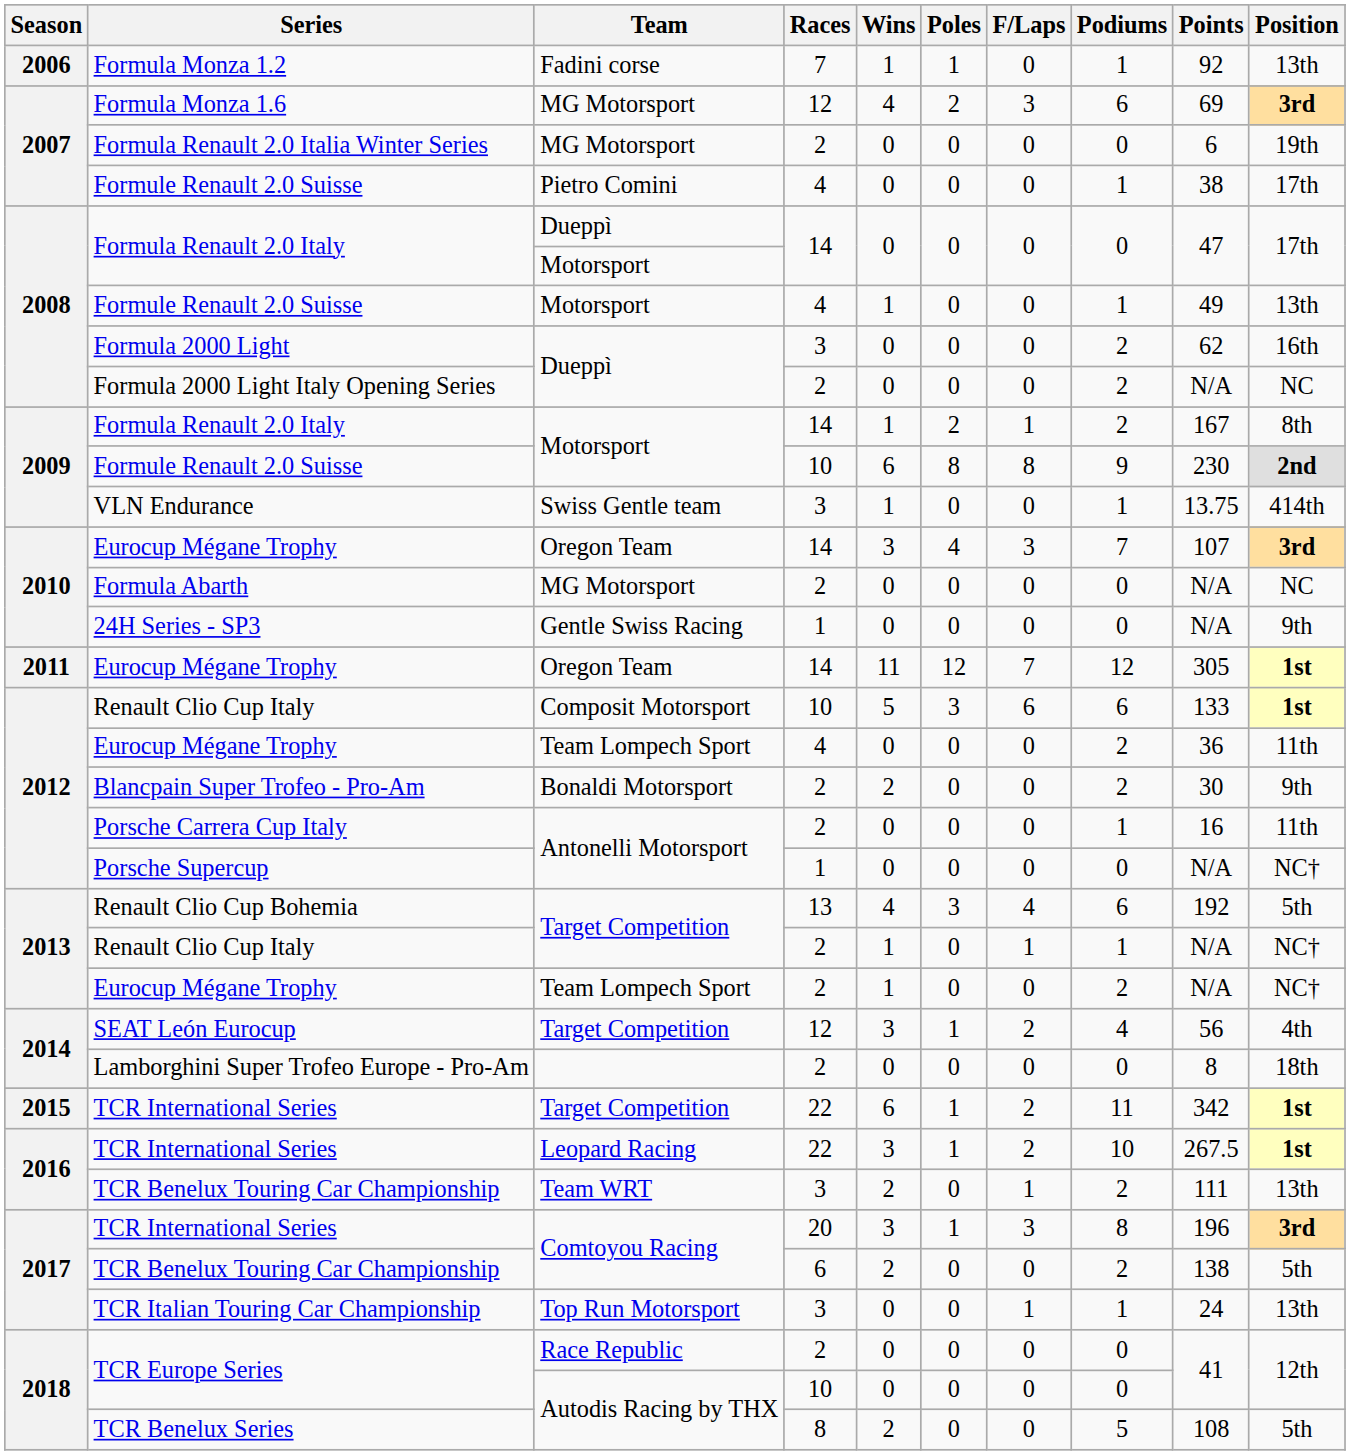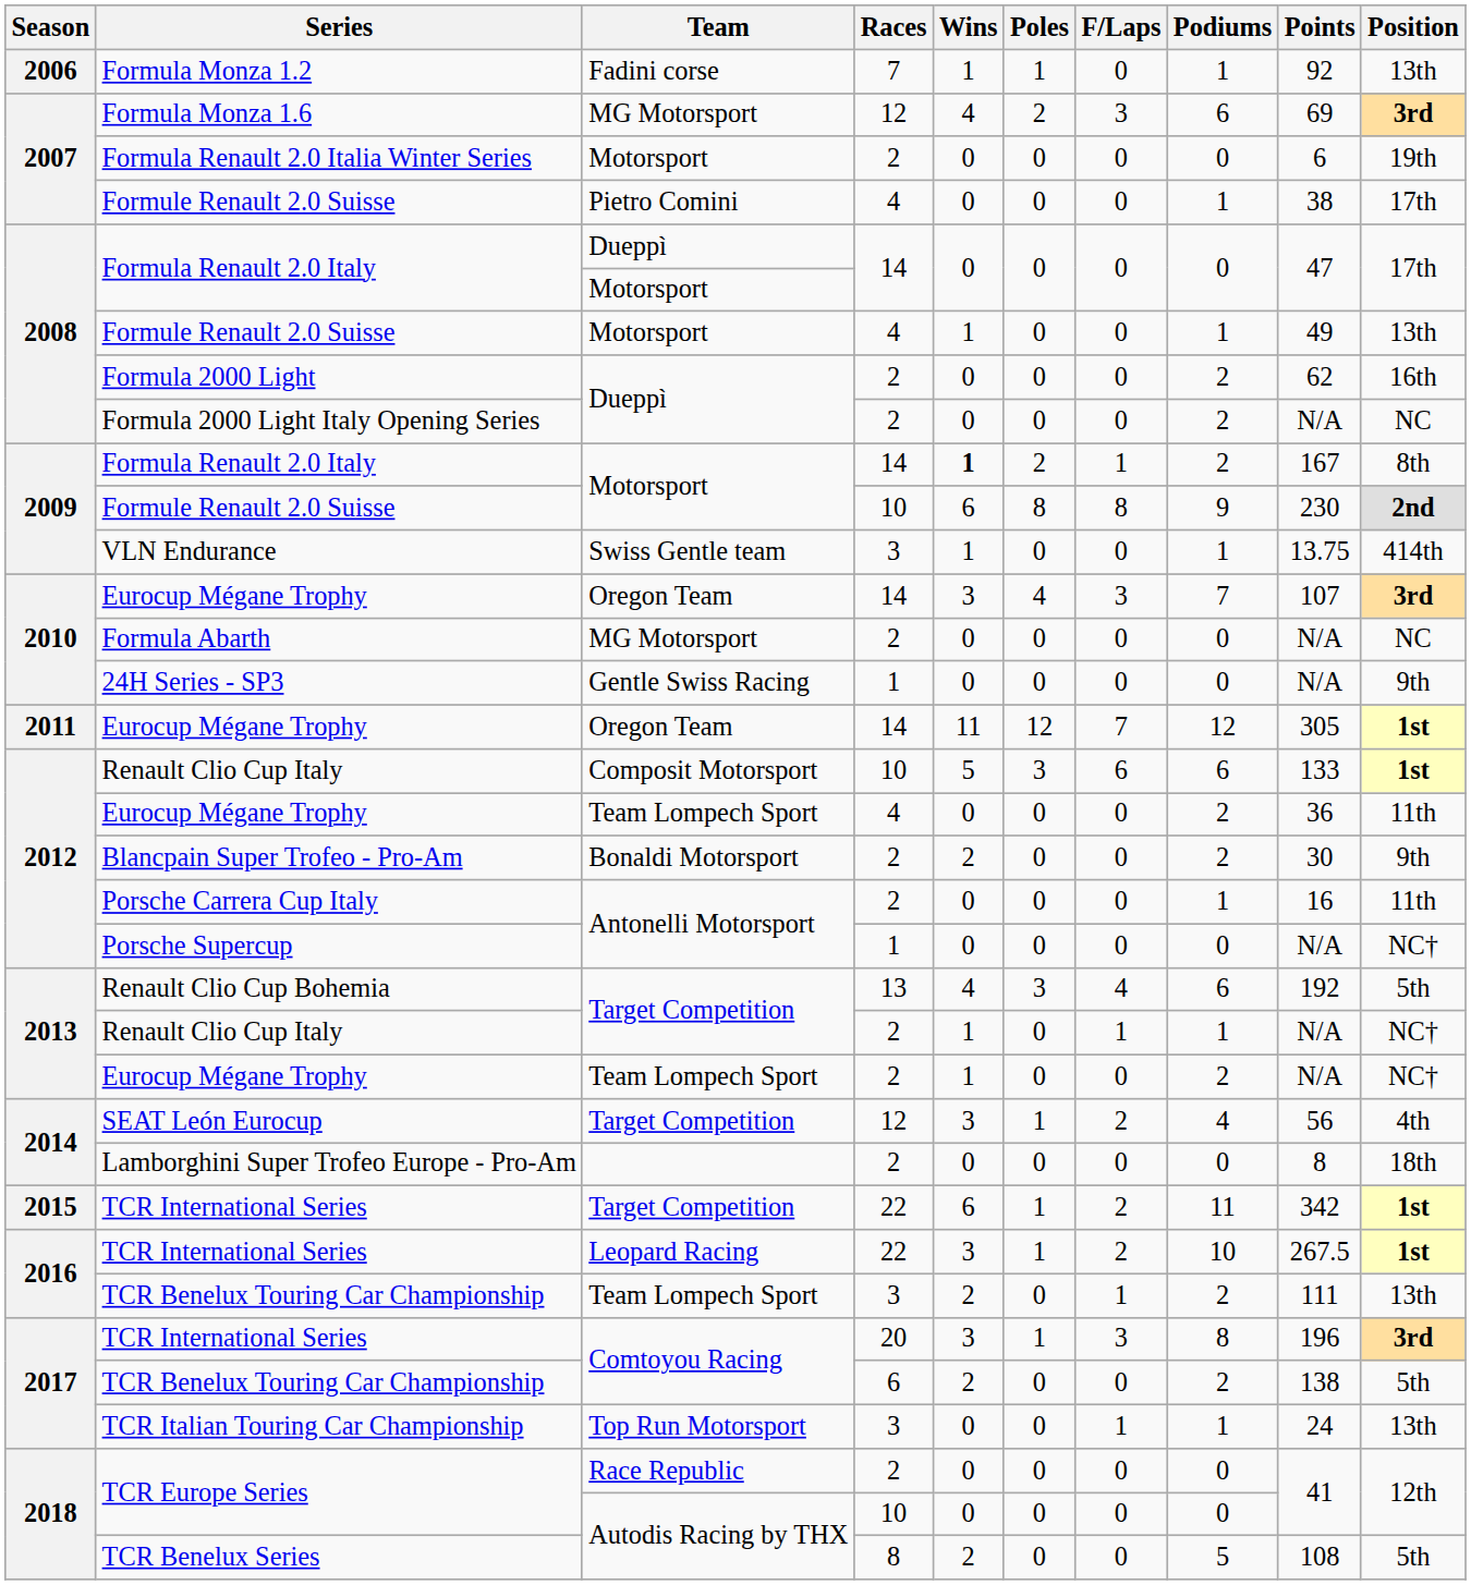Formula Renault 2.0 Italia Winter Series | Team: MG Motorsport -> Motorsport
Formula 2000 Light | Races: 3 -> 2
2009 / Formula Renault 2.0 Italy | Wins: normal -> bold
2016 / TCR Benelux Touring Car Championship | Team: Team WRT -> Team Lompech Sport
